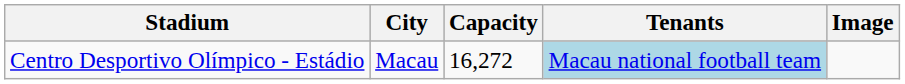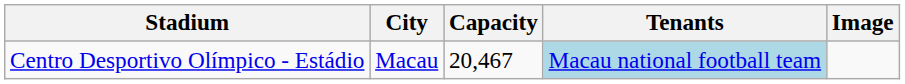Centro Desportivo Olímpico - Estádio | Capacity: 16,272 -> 20,467
